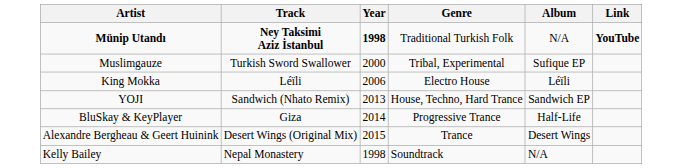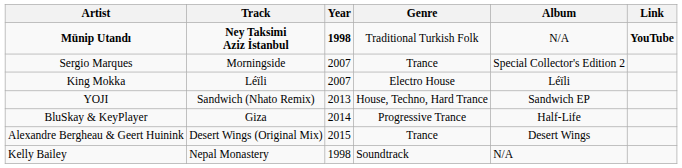- row: Muslimgauze | Turkish Sword Swallower | 2000 | Tribal, Experimental | Sufique EP
+ row: Sergio Marques | Morningside | 2007 | Trance | Special Collector's Edition 2
King Mokka | Year: 2006 -> 2007
